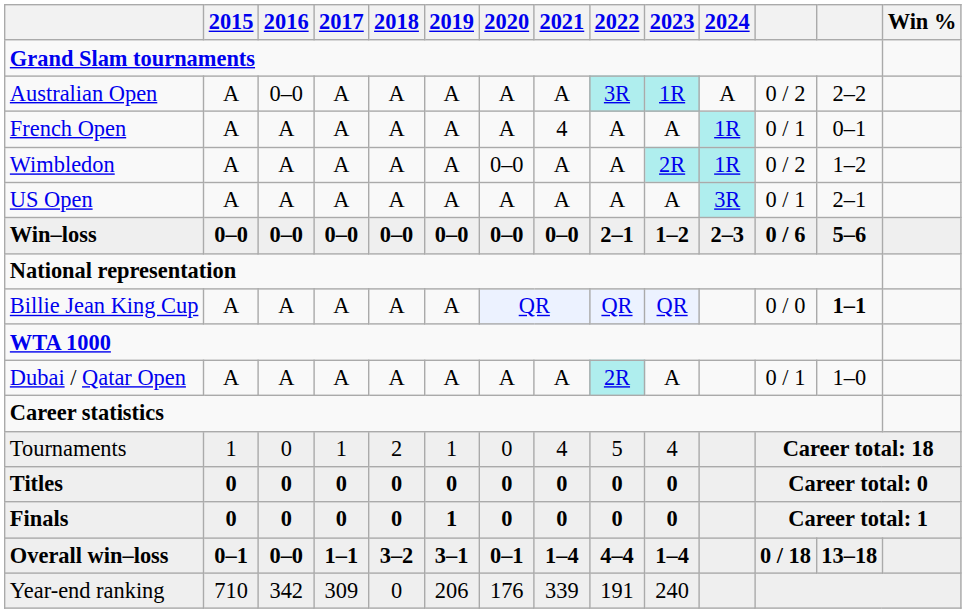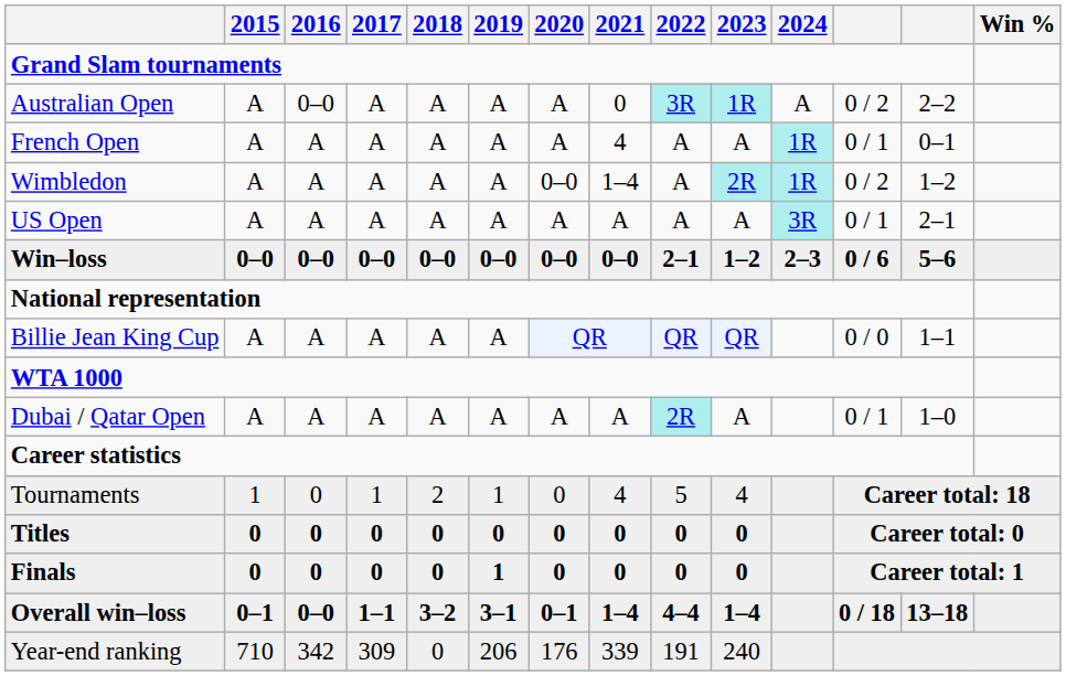Australian Open | 2021: A -> 0
Wimbledon | 2021: A -> 1–4
Billie Jean King Cup | column 13: bold -> normal
